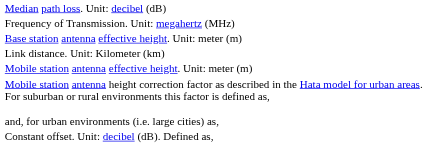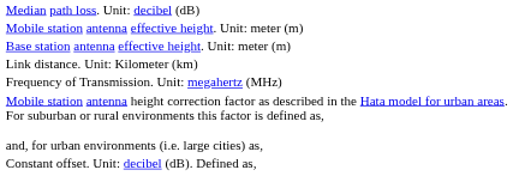rows swapped: Frequency of Transmission. Unit: megahertz (MHz) <-> Mobile station antenna effective height. Unit: meter (m)
